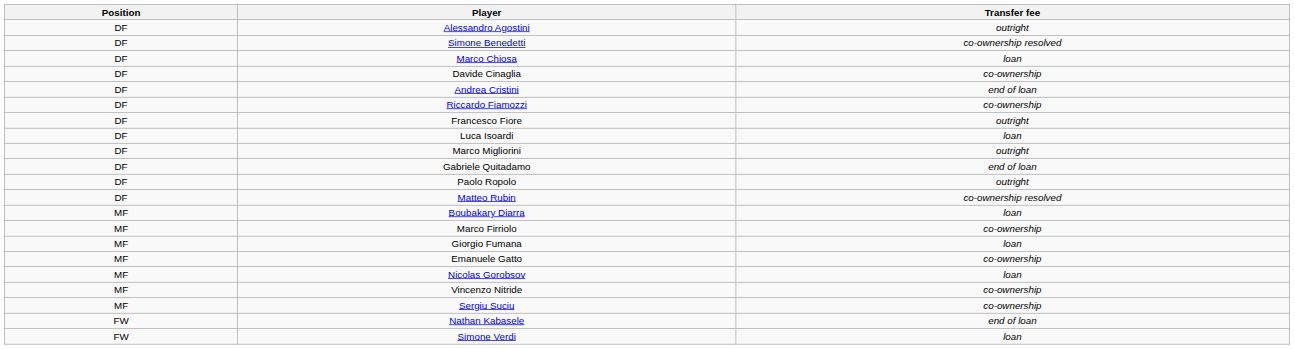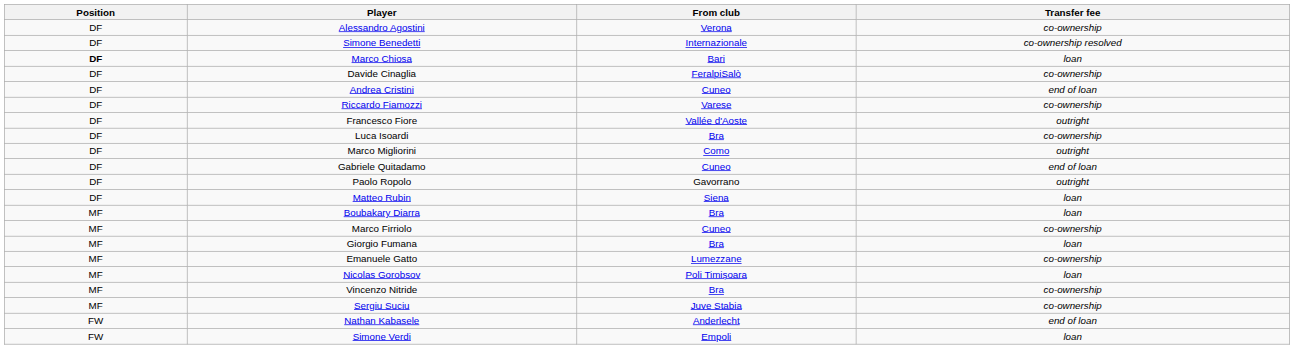+ column: From club | Verona | Internazionale | Bari | FeralpiSalò | Cuneo | Varese | Vallée d'Aoste | Bra | Como | Cuneo | Gavorrano | Siena | Bra | Cuneo | Bra | Lumezzane | Poli Timișoara | Bra | Juve Stabia | Anderlecht | Empoli
Alessandro Agostini | Transfer fee: outright -> co-ownership
Marco Chiosa | Position: normal -> bold
Luca Isoardi | Transfer fee: loan -> co-ownership
Matteo Rubin | Transfer fee: co-ownership resolved -> loan
